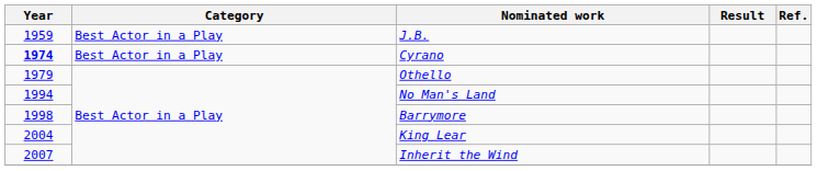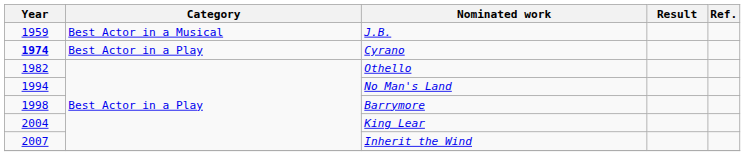J.B. | Category: Best Actor in a Play -> Best Actor in a Musical
Othello | Year: 1979 -> 1982
